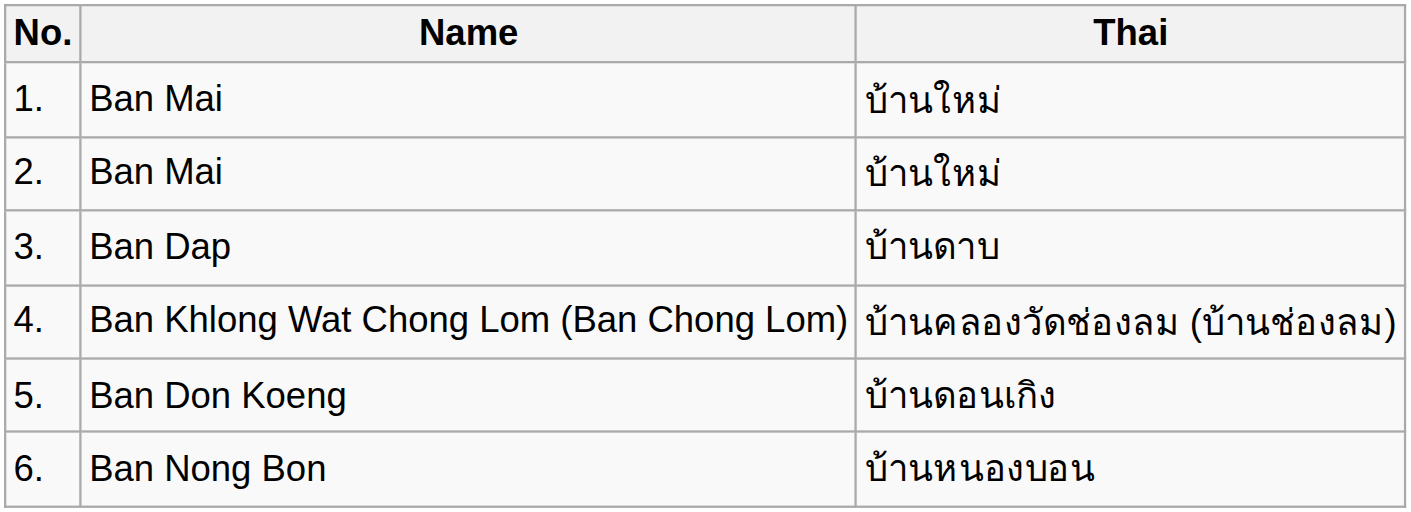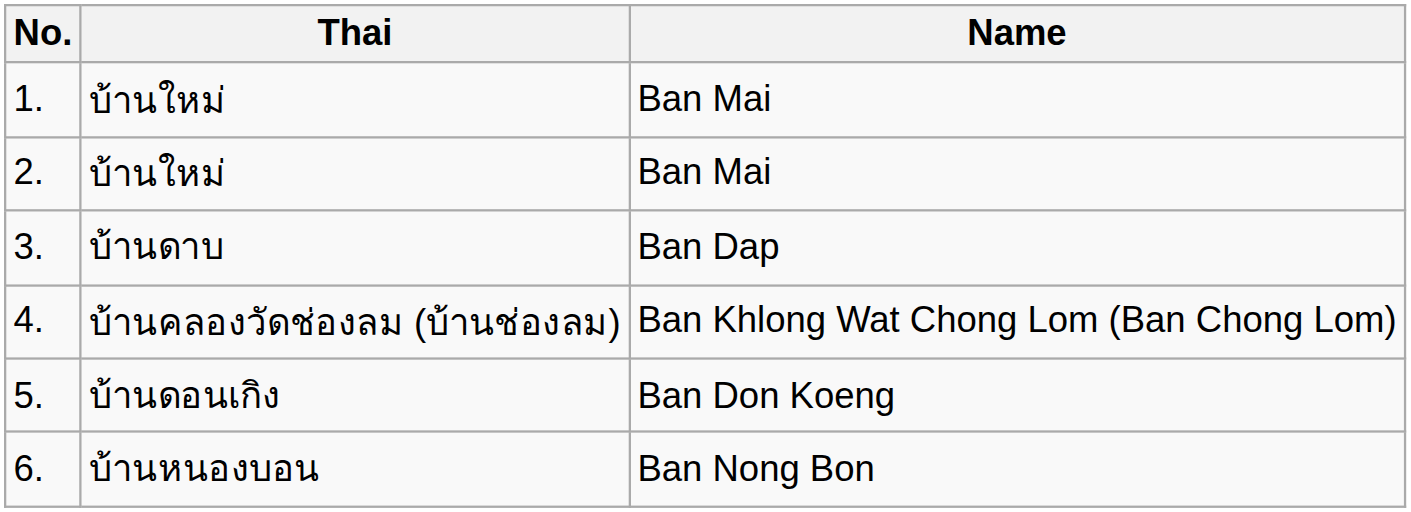columns swapped: Name <-> Thai
